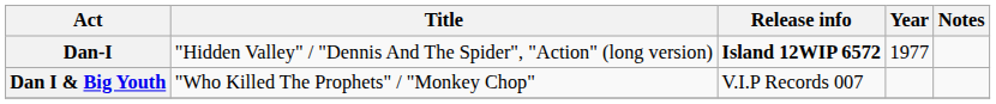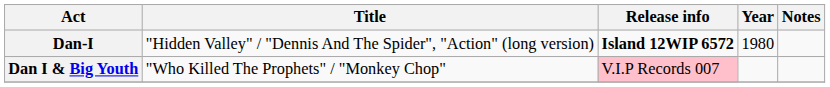Dan-I | Year: 1977 -> 1980
Dan I & Big Youth | Release info: no background -> pink background
